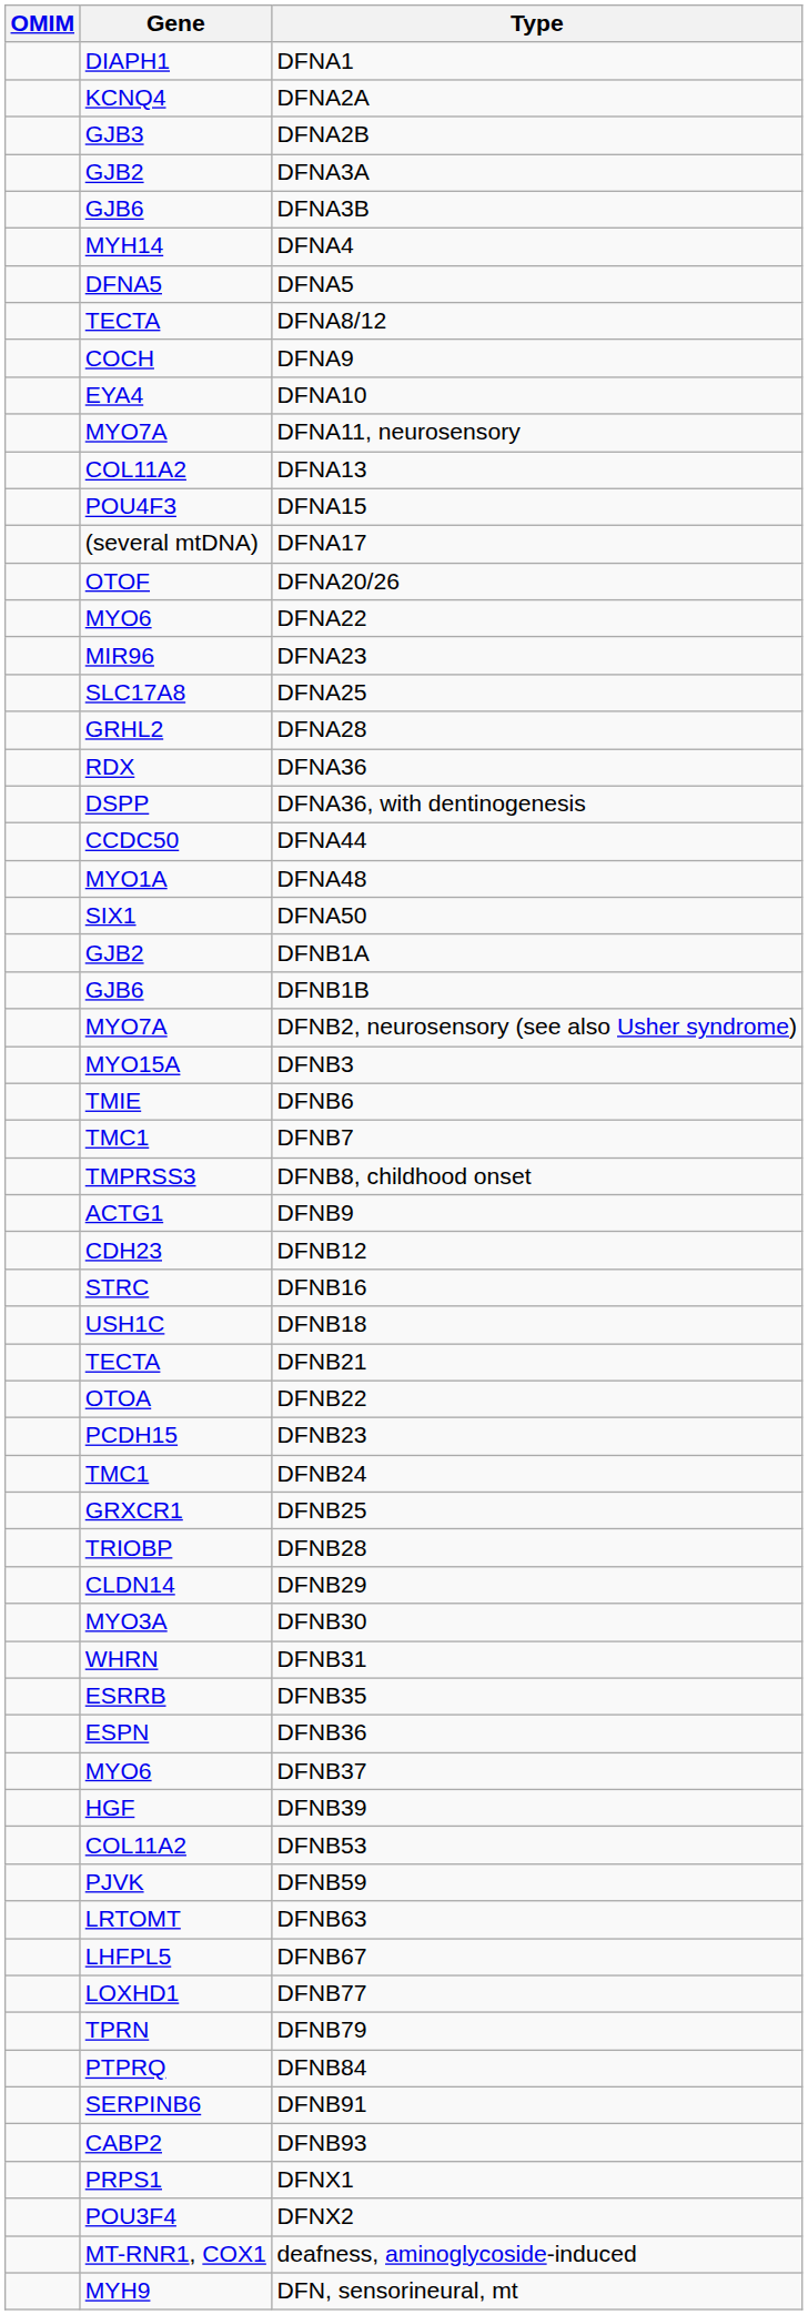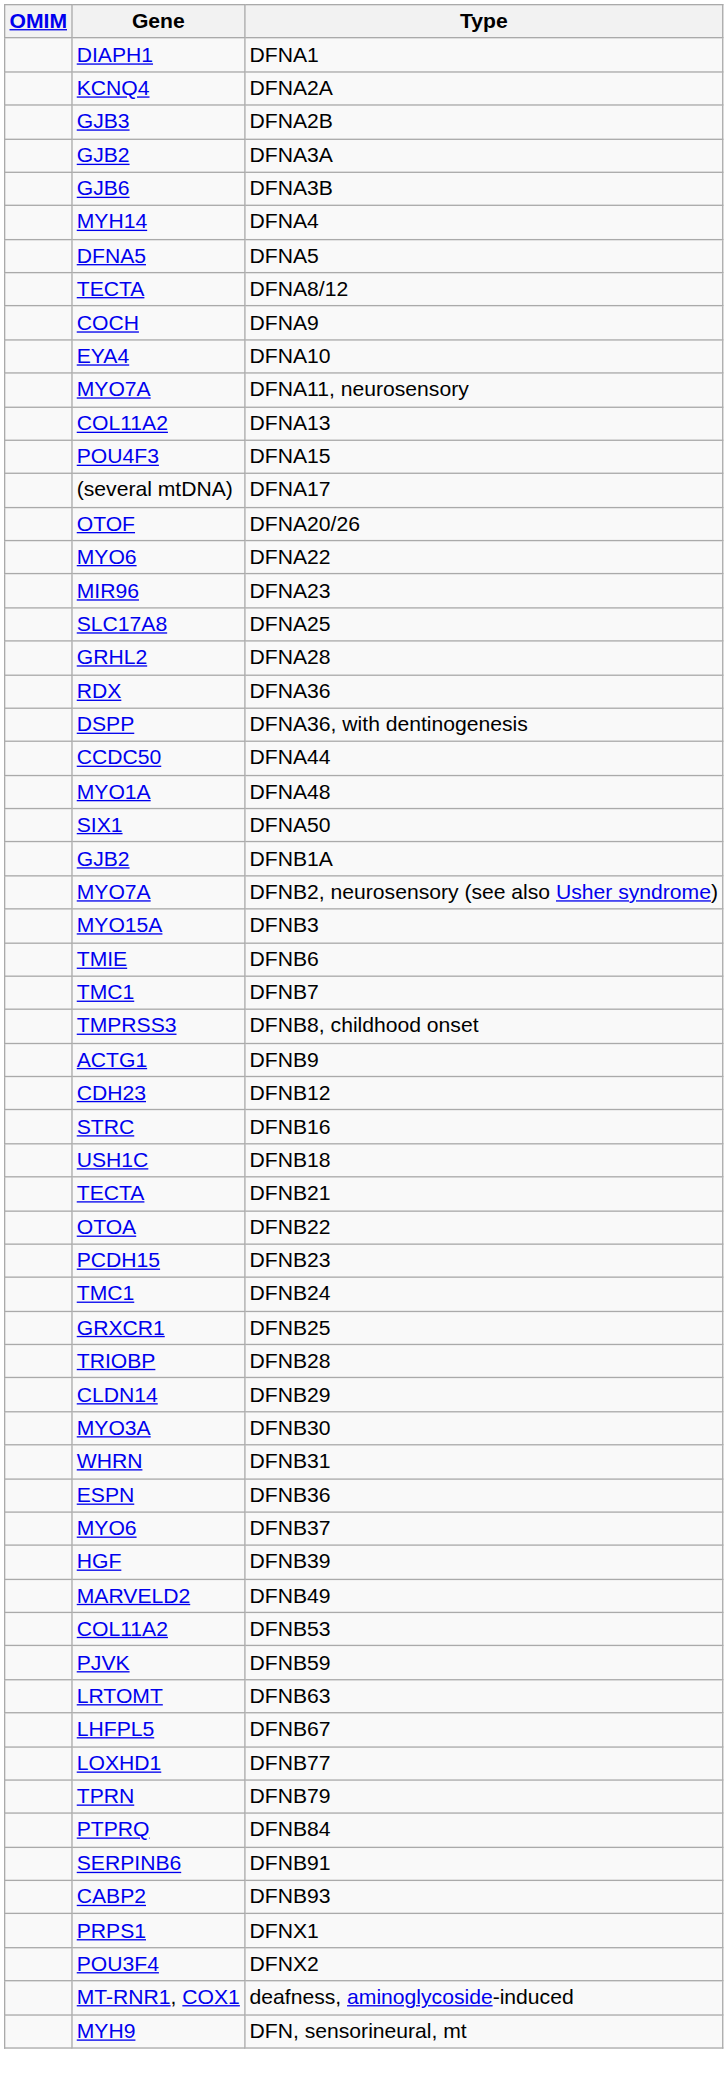- row: GJB6 | DFNB1B
- row: ESRRB | DFNB35
+ row: MARVELD2 | DFNB49
